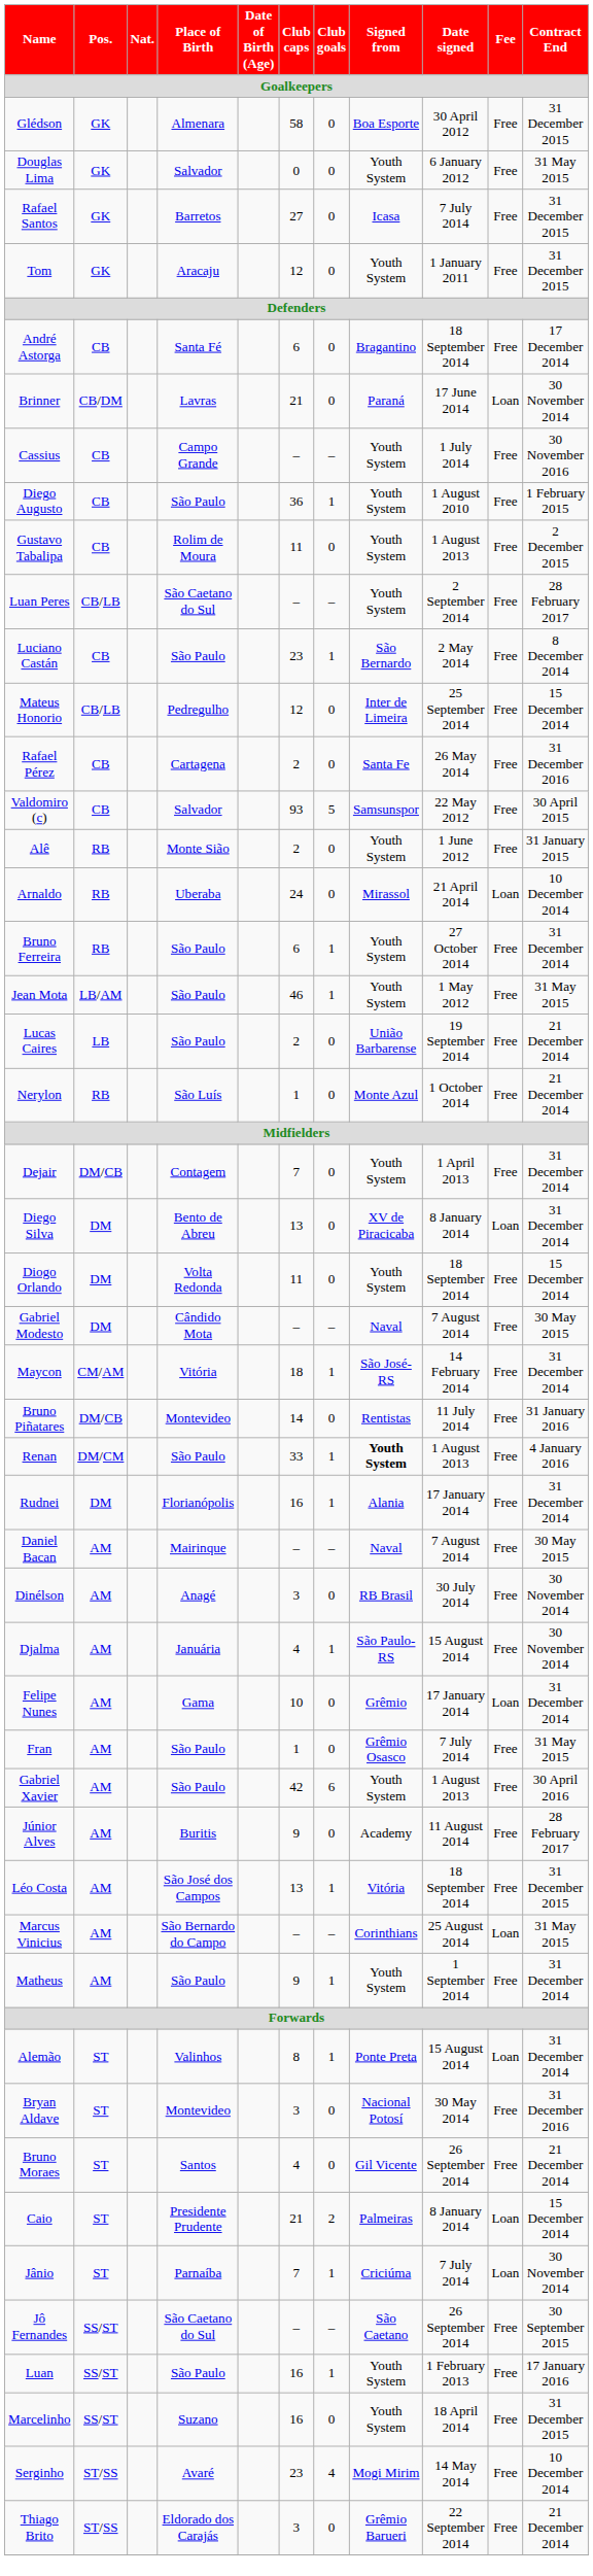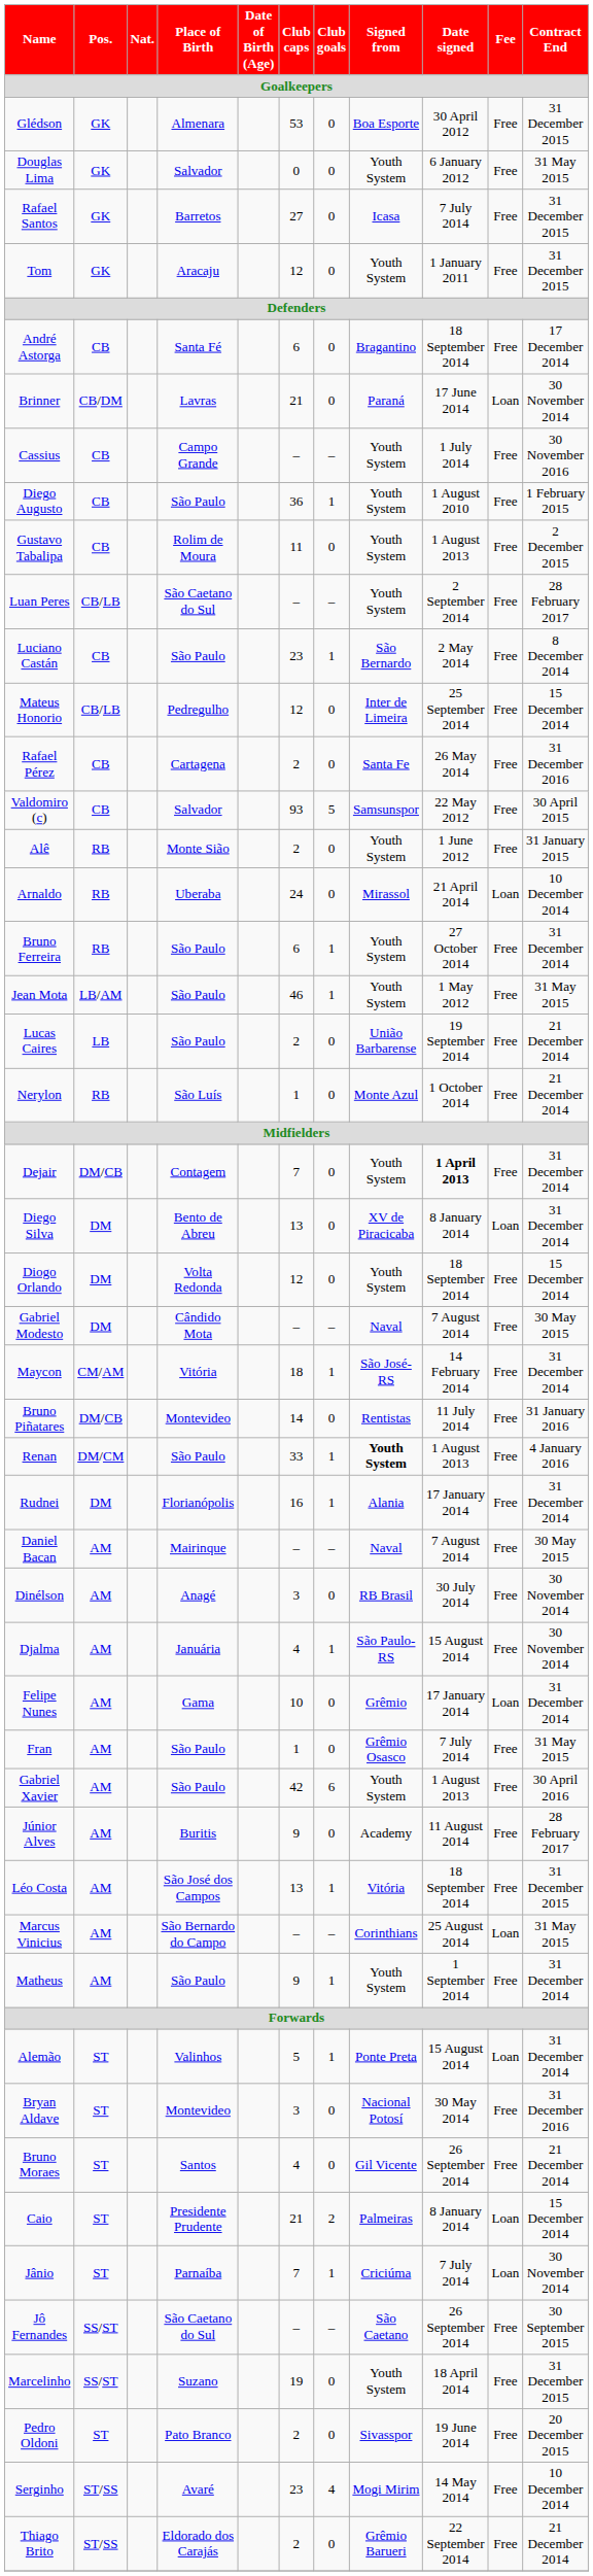Glédson | Club caps: 58 -> 53
Dejair | Date signed: normal -> bold
Diogo Orlando | Club caps: 11 -> 12
Alemão | Club caps: 8 -> 5
- row: Luan | SS/ST | São Paulo | 16 | 1 | Youth System | 1 February 2013 | Free | 17 January 2016
Marcelinho | Club caps: 16 -> 19
+ row: Pedro Oldoni | ST | Pato Branco | 2 | 0 | Sivasspor | 19 June 2014 | Free | 20 December 2015
Thiago Brito | Club caps: 3 -> 2
